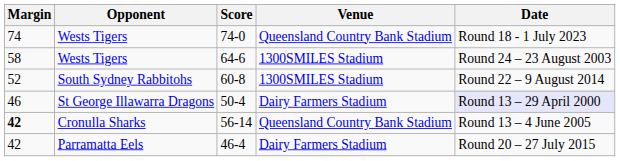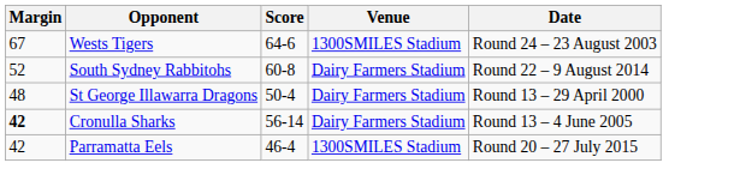- row: 74 | Wests Tigers | 74-0 | Queensland Country Bank Stadium | Round 18 - 1 July 2023
64-6 | Margin: 58 -> 67
60-8 | Venue: 1300SMILES Stadium -> Dairy Farmers Stadium
50-4 | Margin: 46 -> 48
50-4 | Date: lavender background -> no background
56-14 | Venue: Queensland Country Bank Stadium -> Dairy Farmers Stadium
46-4 | Venue: Dairy Farmers Stadium -> 1300SMILES Stadium
